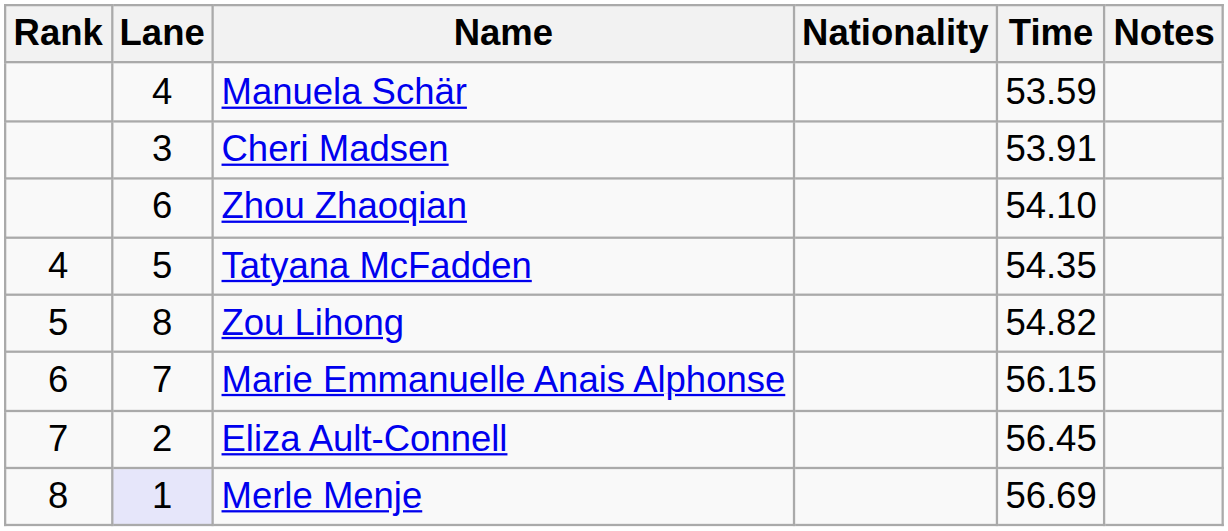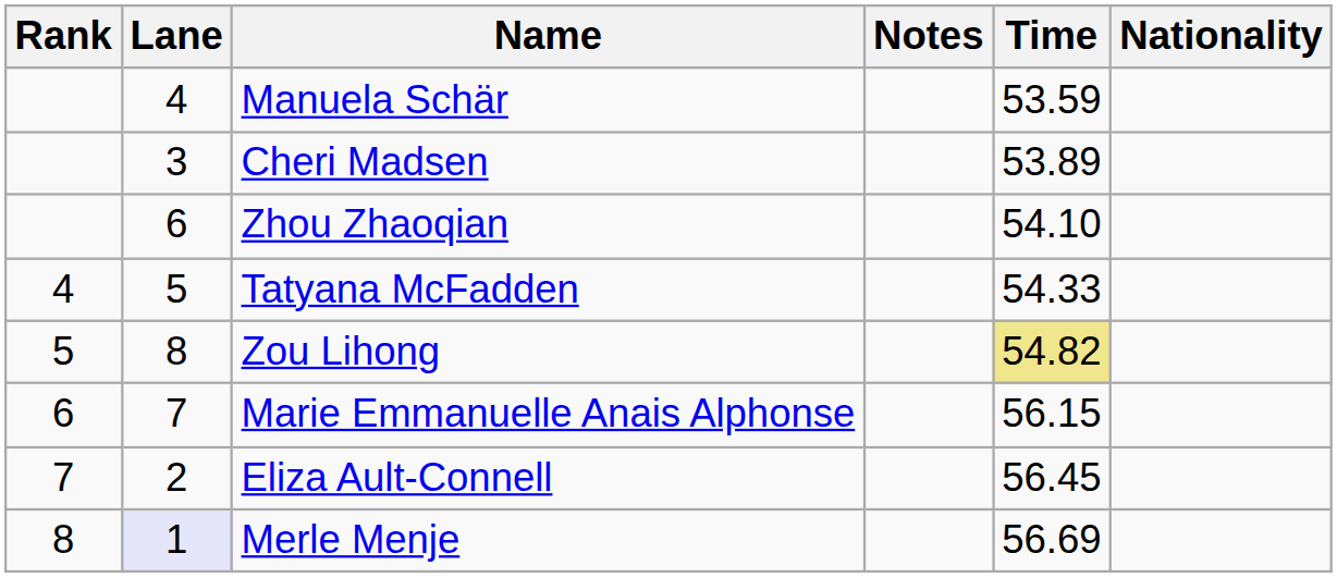columns swapped: Nationality <-> Notes
Cheri Madsen | Time: 53.91 -> 53.89
Tatyana McFadden | Time: 54.35 -> 54.33
Zou Lihong | Time: no background -> khaki background
